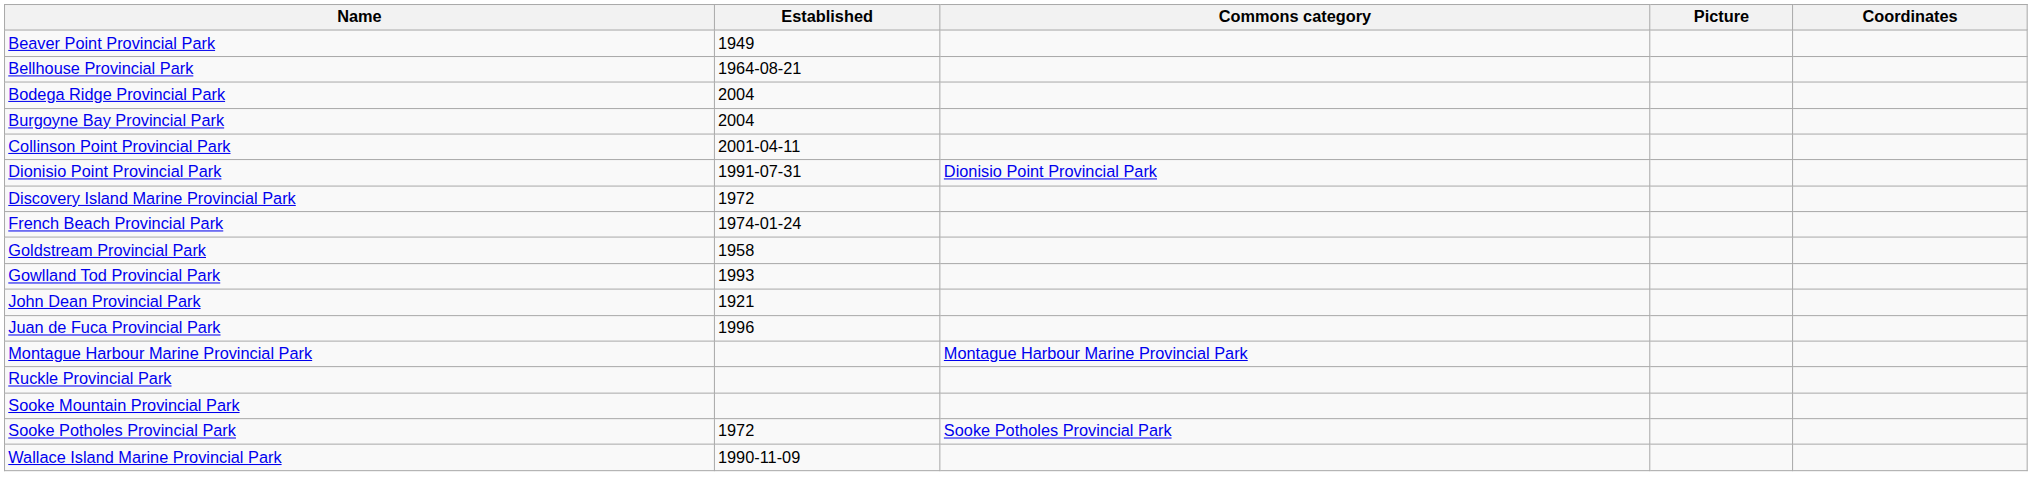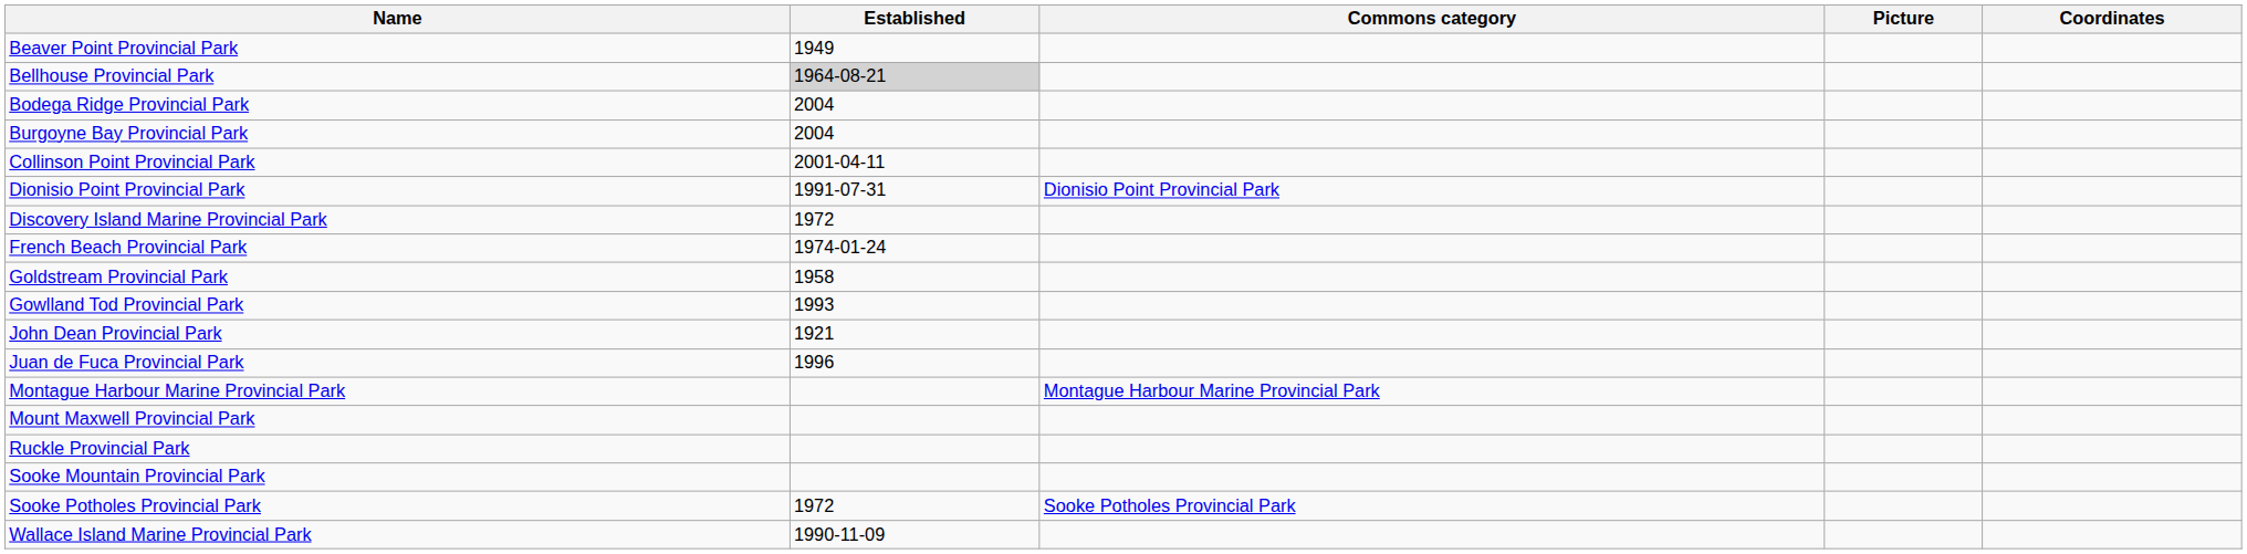Bellhouse Provincial Park | Established: no background -> lightgrey background
+ row: Mount Maxwell Provincial Park
